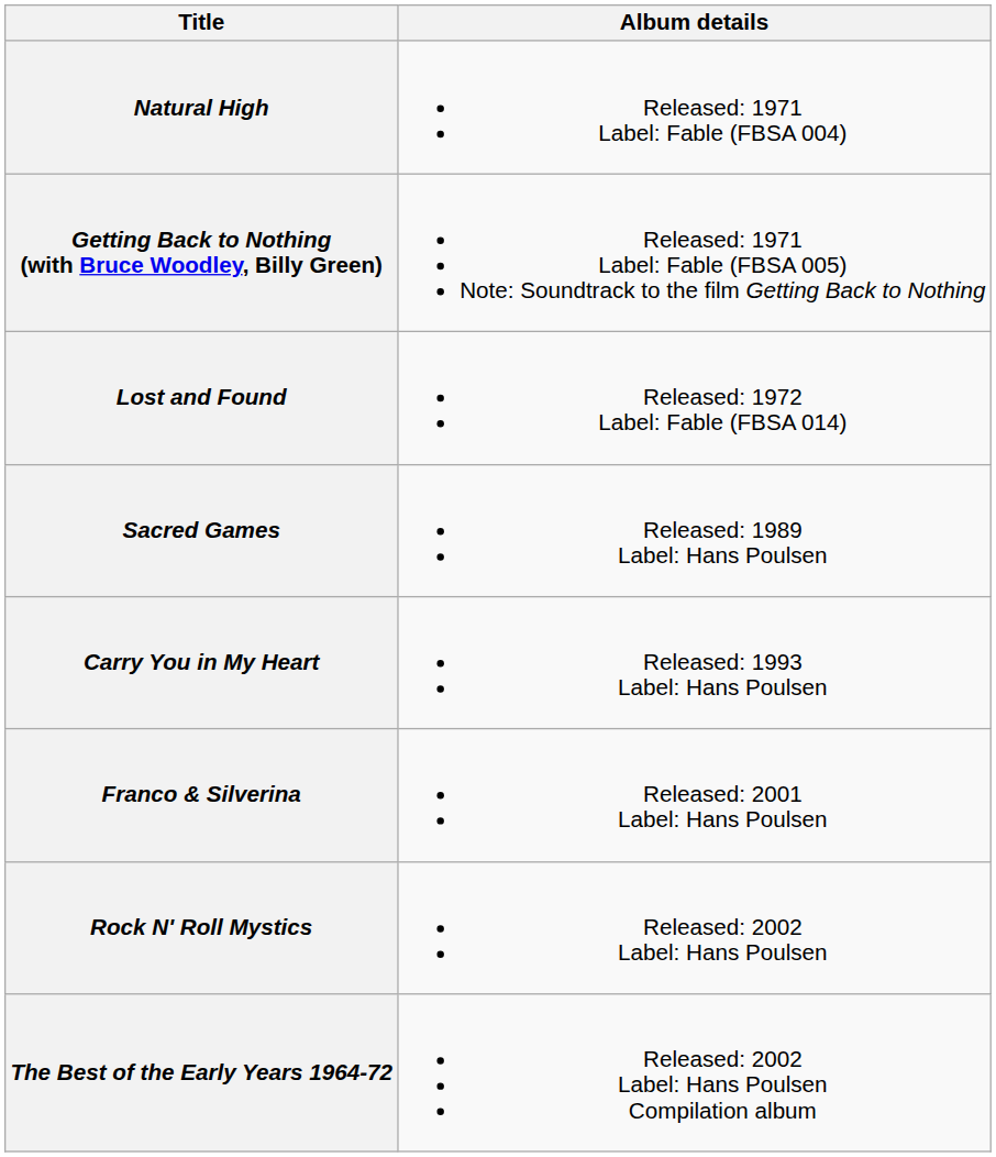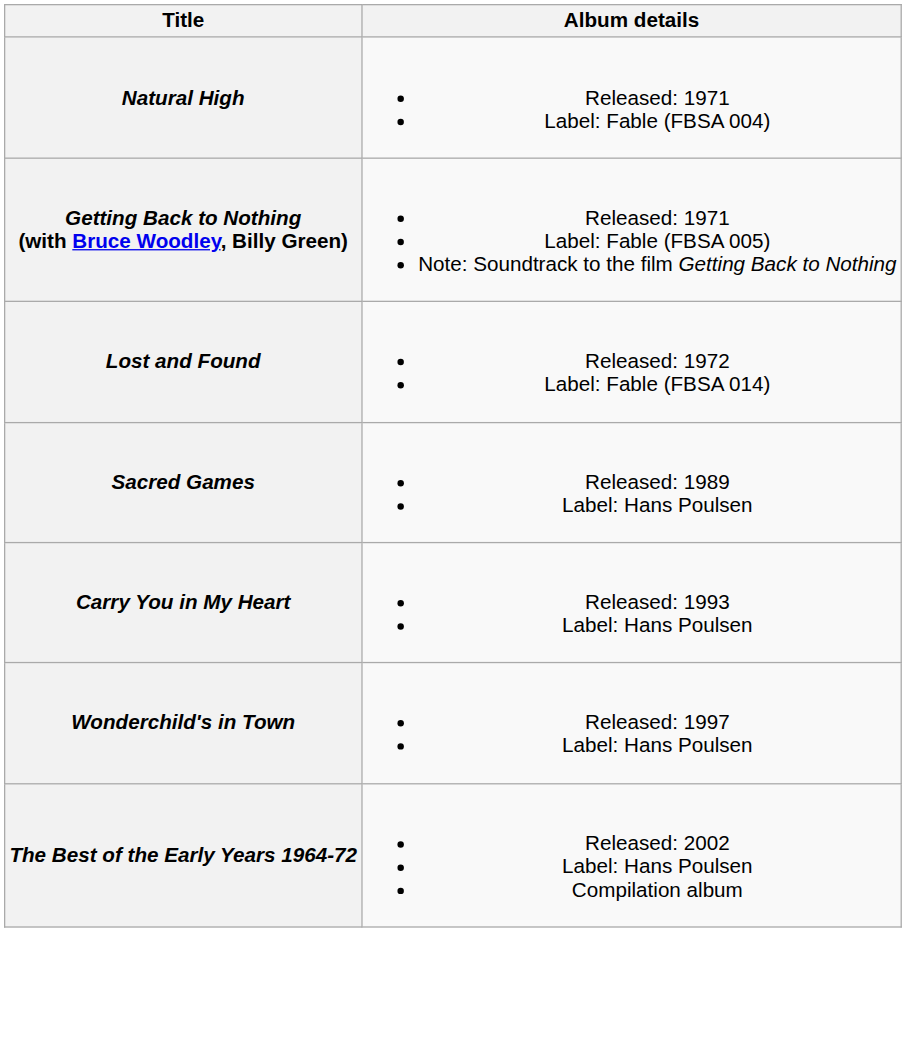+ row: Wonderchild's in Town | Released: 1997 Label: Hans Poulsen
- row: Franco & Silverina | Released: 2001 Label: Hans Poulsen
- row: Rock N' Roll Mystics | Released: 2002 Label: Hans Poulsen
